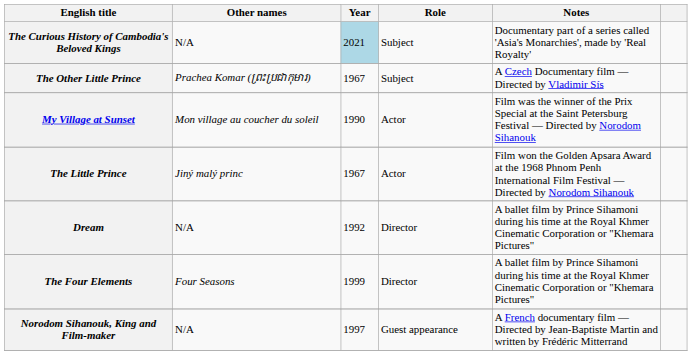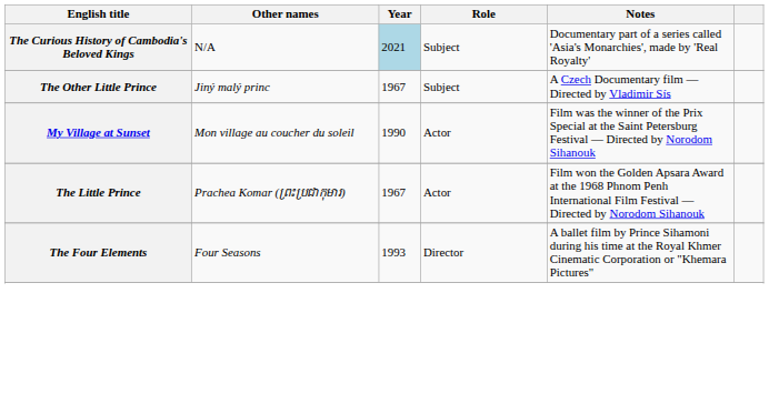The Other Little Prince | Other names: Prachea Komar (ព្រះប្រជាកុមារ) -> Jiný malý princ
The Little Prince | Other names: Jiný malý princ -> Prachea Komar (ព្រះប្រជាកុមារ)
- row: Dream | N/A | 1992 | Director | A ballet film by Prince Sihamoni during his time at the Royal Khmer Cinematic Corporation or "Khemara Pictures"
The Four Elements | Year: 1999 -> 1993
- row: Norodom Sihanouk, King and Film-maker | N/A | 1997 | Guest appearance | A French documentary film — Directed by Jean-Baptiste Martin and written by Frédéric Mitterrand
